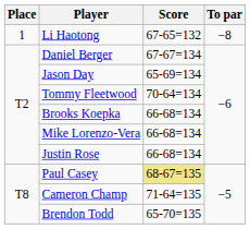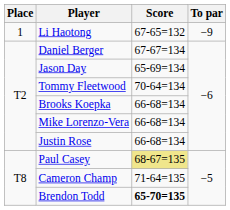Li Haotong | To par: −8 -> −9
Brendon Todd | Score: normal -> bold
